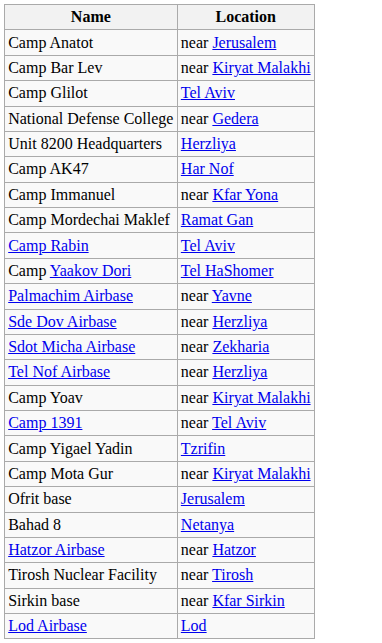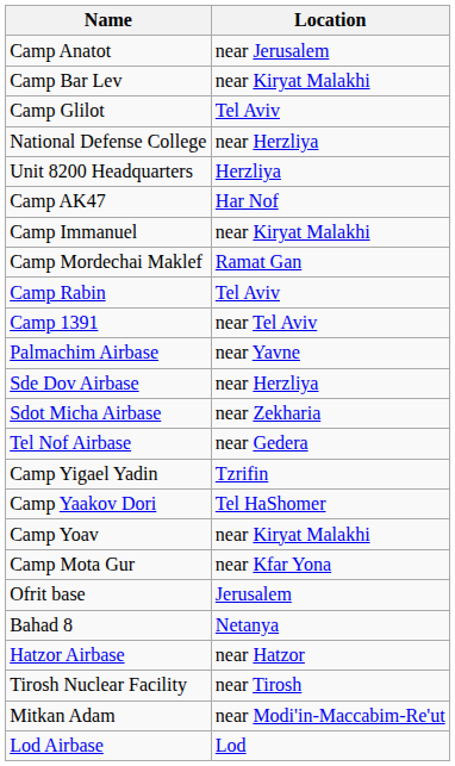National Defense College | Location: near Gedera -> near Herzliya
Camp Immanuel | Location: near Kfar Yona -> near Kiryat Malakhi
rows swapped: Camp 1391 <-> Camp Yaakov Dori
Tel Nof Airbase | Location: near Herzliya -> near Gedera
rows swapped: Camp Yigael Yadin <-> Camp Yoav
Camp Mota Gur | Location: near Kiryat Malakhi -> near Kfar Yona
- row: Sirkin base | near Kfar Sirkin
+ row: Mitkan Adam | near Modi'in-Maccabim-Re'ut
